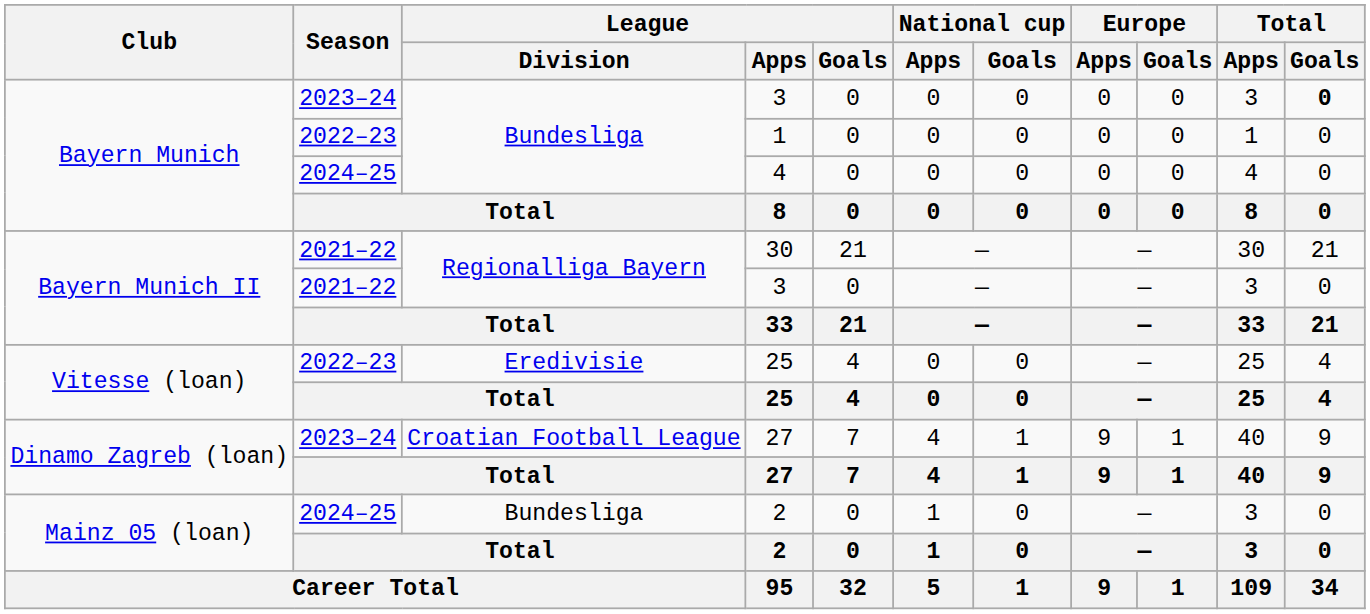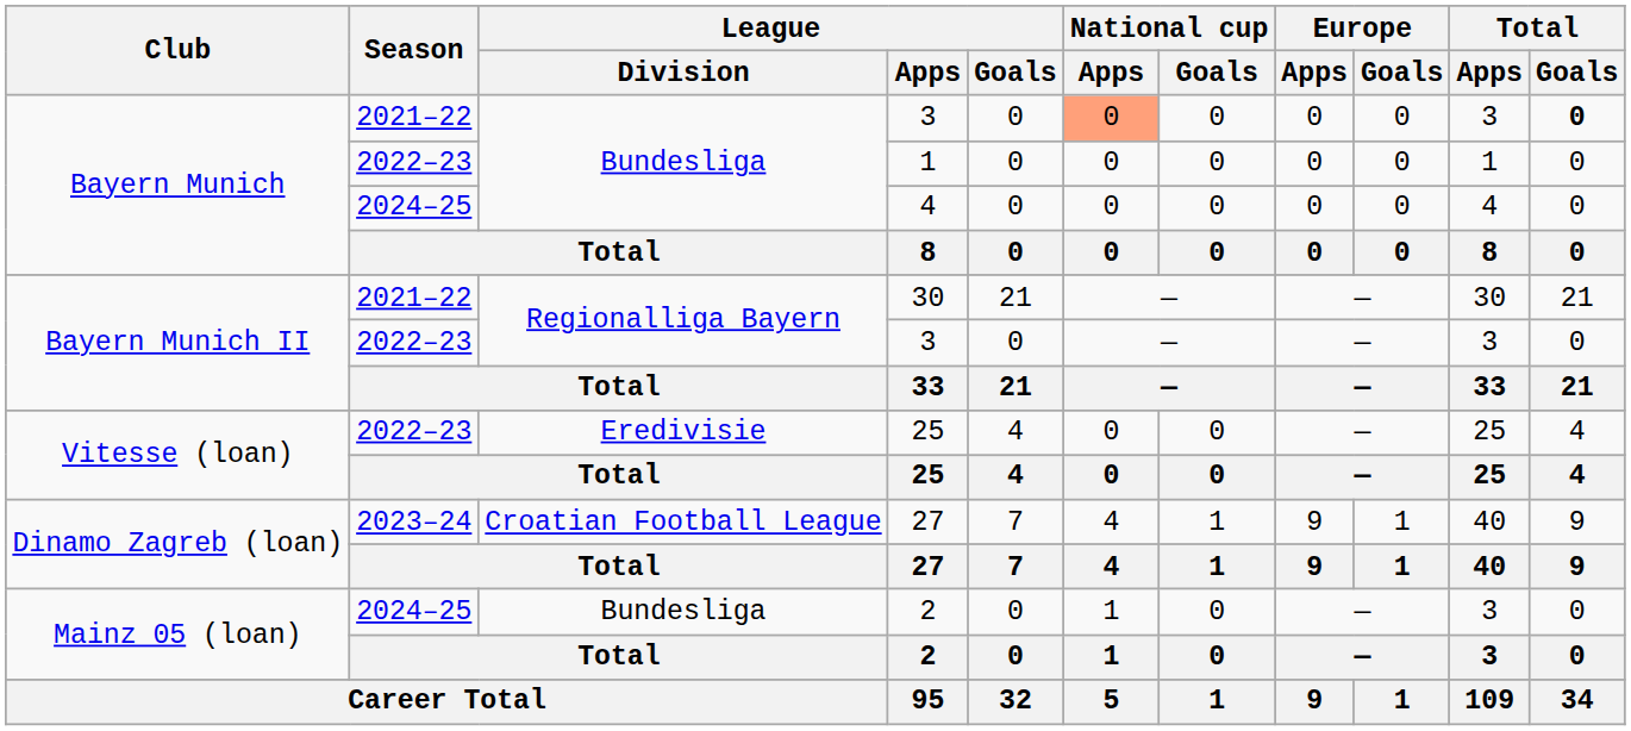Bayern Munich / 3 | Season: 2023–24 -> 2021–22
Bayern Munich / 3 | National cup / Apps: no background -> lightsalmon background
Bayern Munich II / 3 | Season: 2021–22 -> 2022–23
